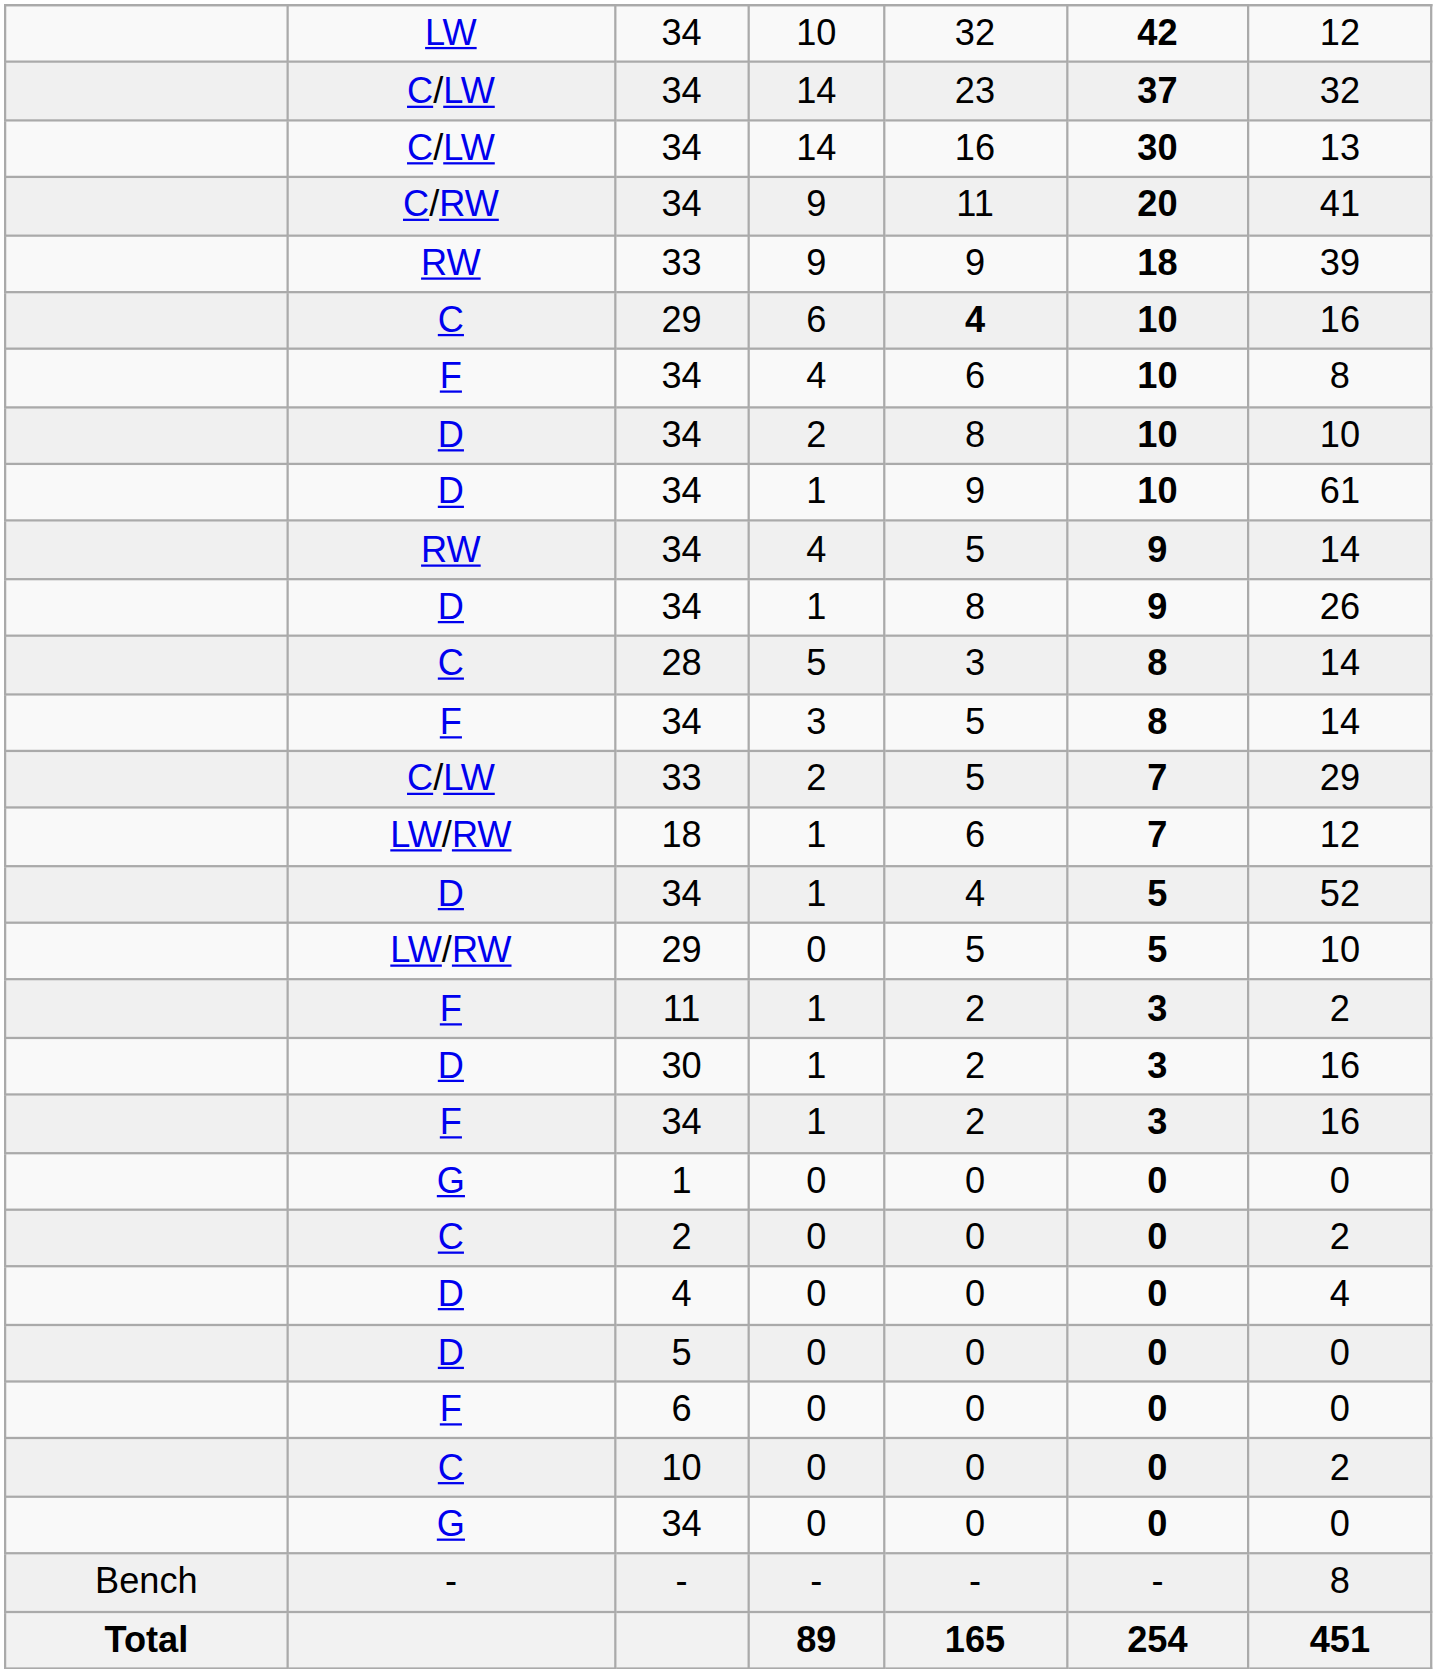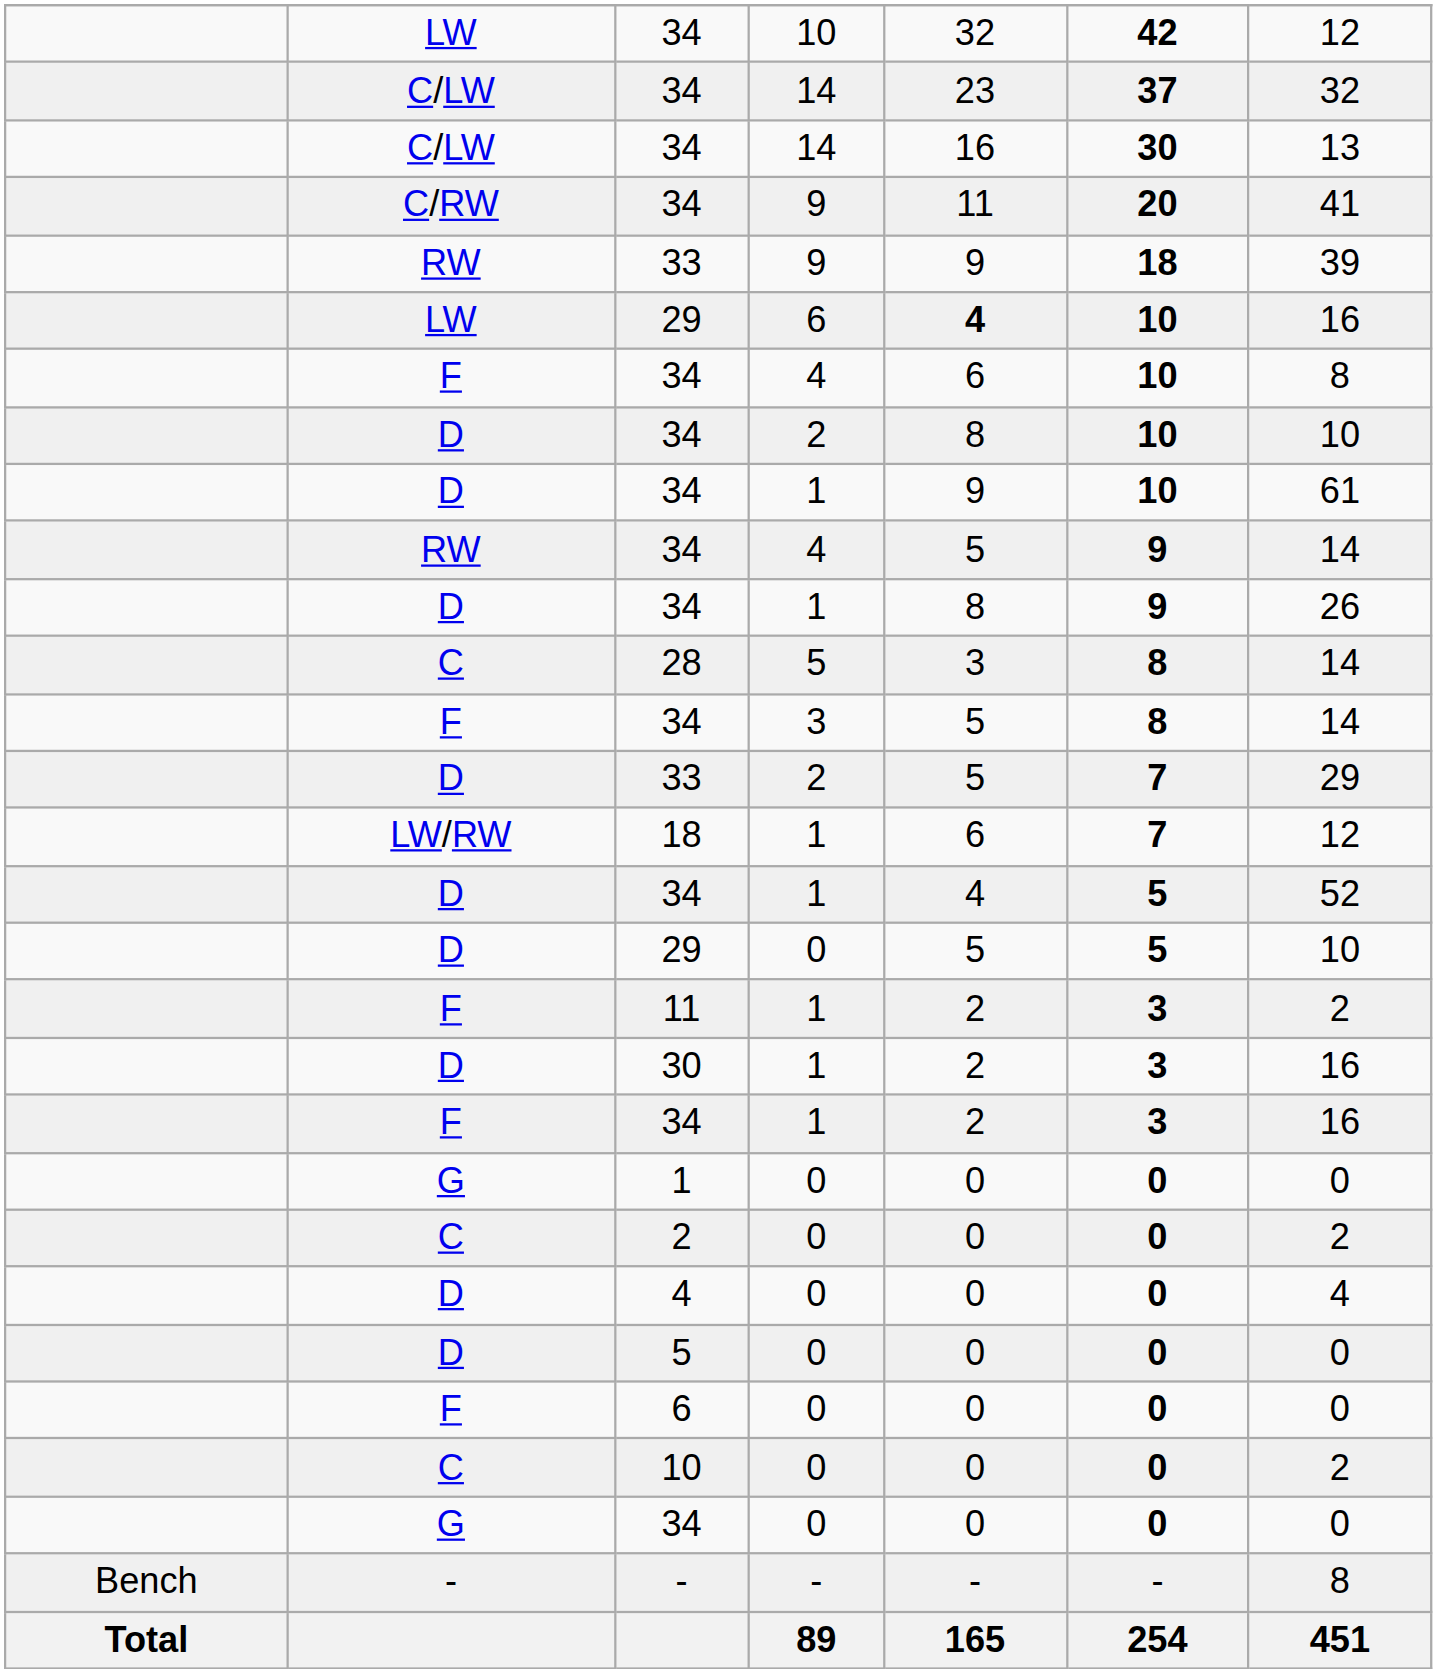29 / 6 | column 2: C -> LW
33 / 2 | column 2: C/LW -> D
29 / 0 | column 2: LW/RW -> D
